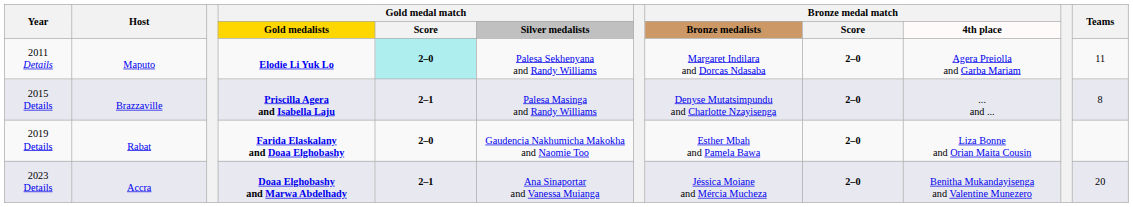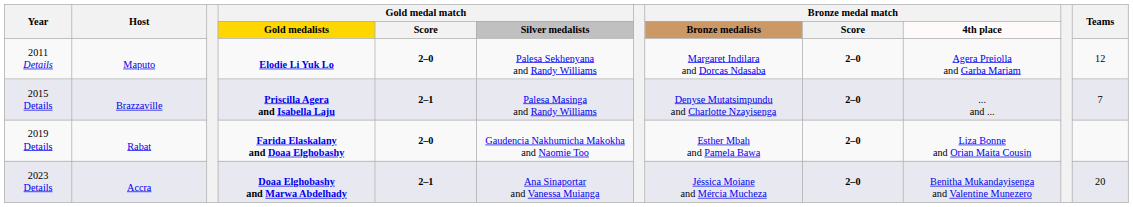2011 Details | Gold medal match / Score: paleturquoise background -> no background
2011 Details | Teams: 11 -> 12
2015 Details | Teams: 8 -> 7
